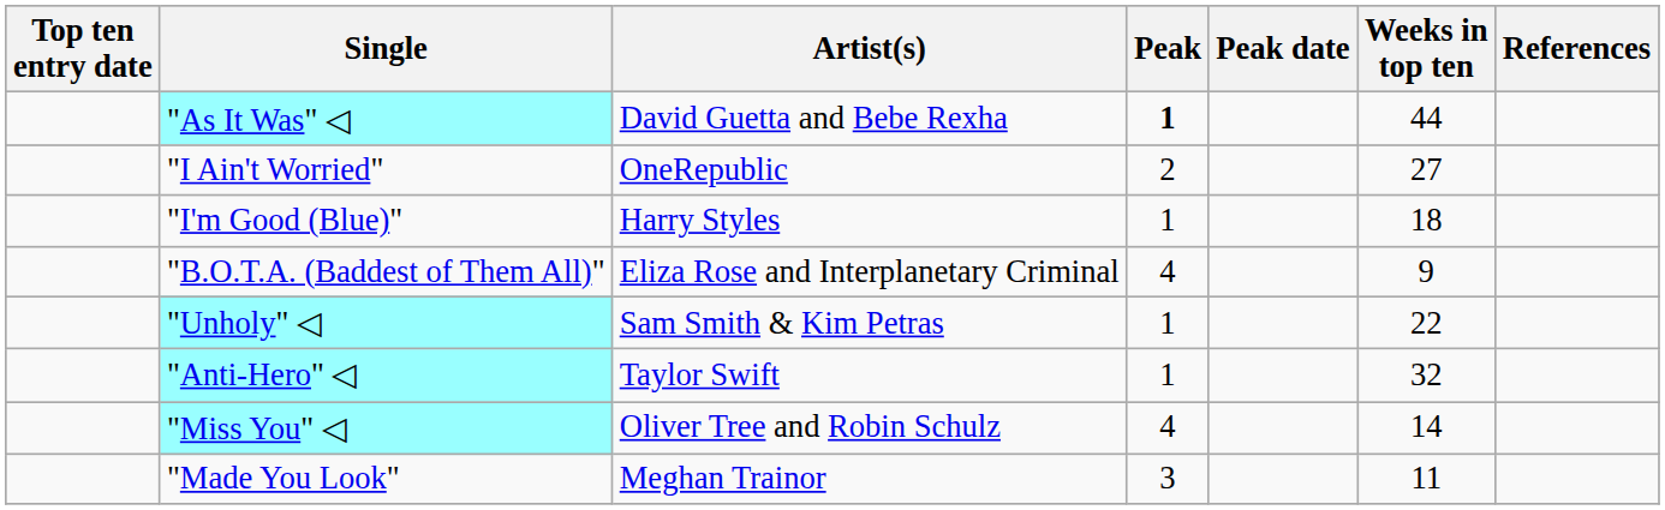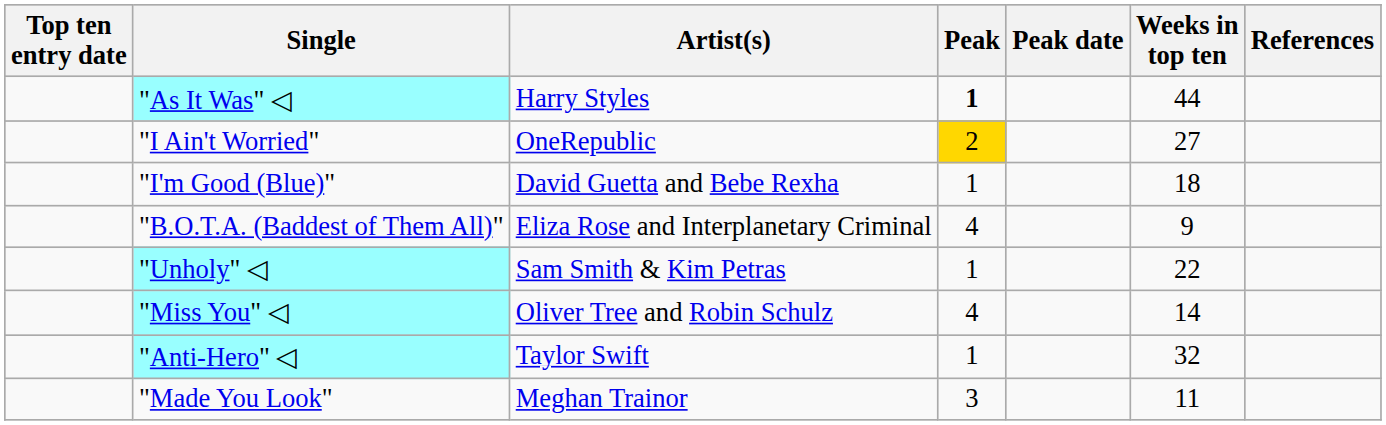"As It Was" ◁ | Artist(s): David Guetta and Bebe Rexha -> Harry Styles
"I Ain't Worried" | Peak: no background -> gold background
"I'm Good (Blue)" | Artist(s): Harry Styles -> David Guetta and Bebe Rexha
rows swapped: "Miss You" ◁ <-> "Anti-Hero" ◁
